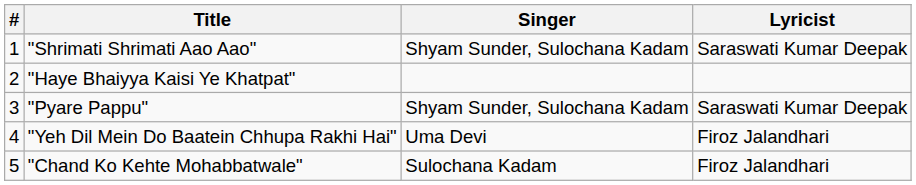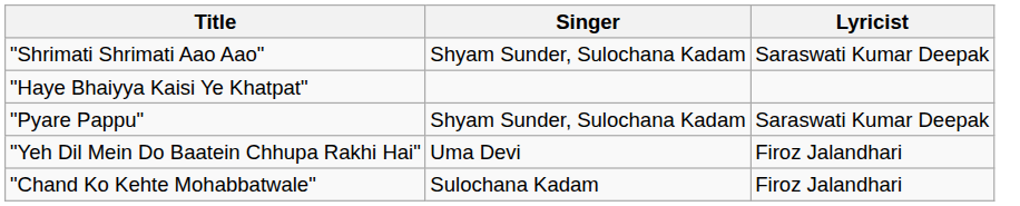- column: # | 1 | 2 | 3 | 4 | 5
